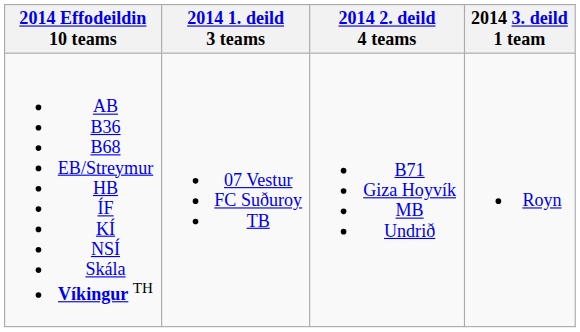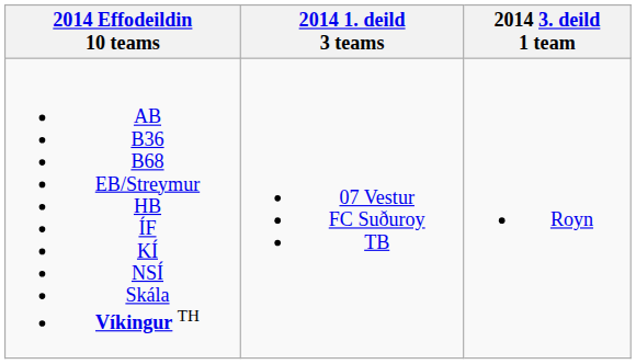- column: 2014 2. deild 4 teams | B71 Giza Hoyvík MB Undrið
